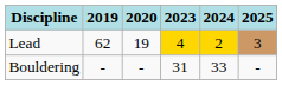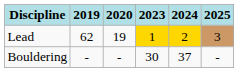Lead | 2023: 4 -> 1
Bouldering | 2023: 31 -> 30
Bouldering | 2024: 33 -> 37
